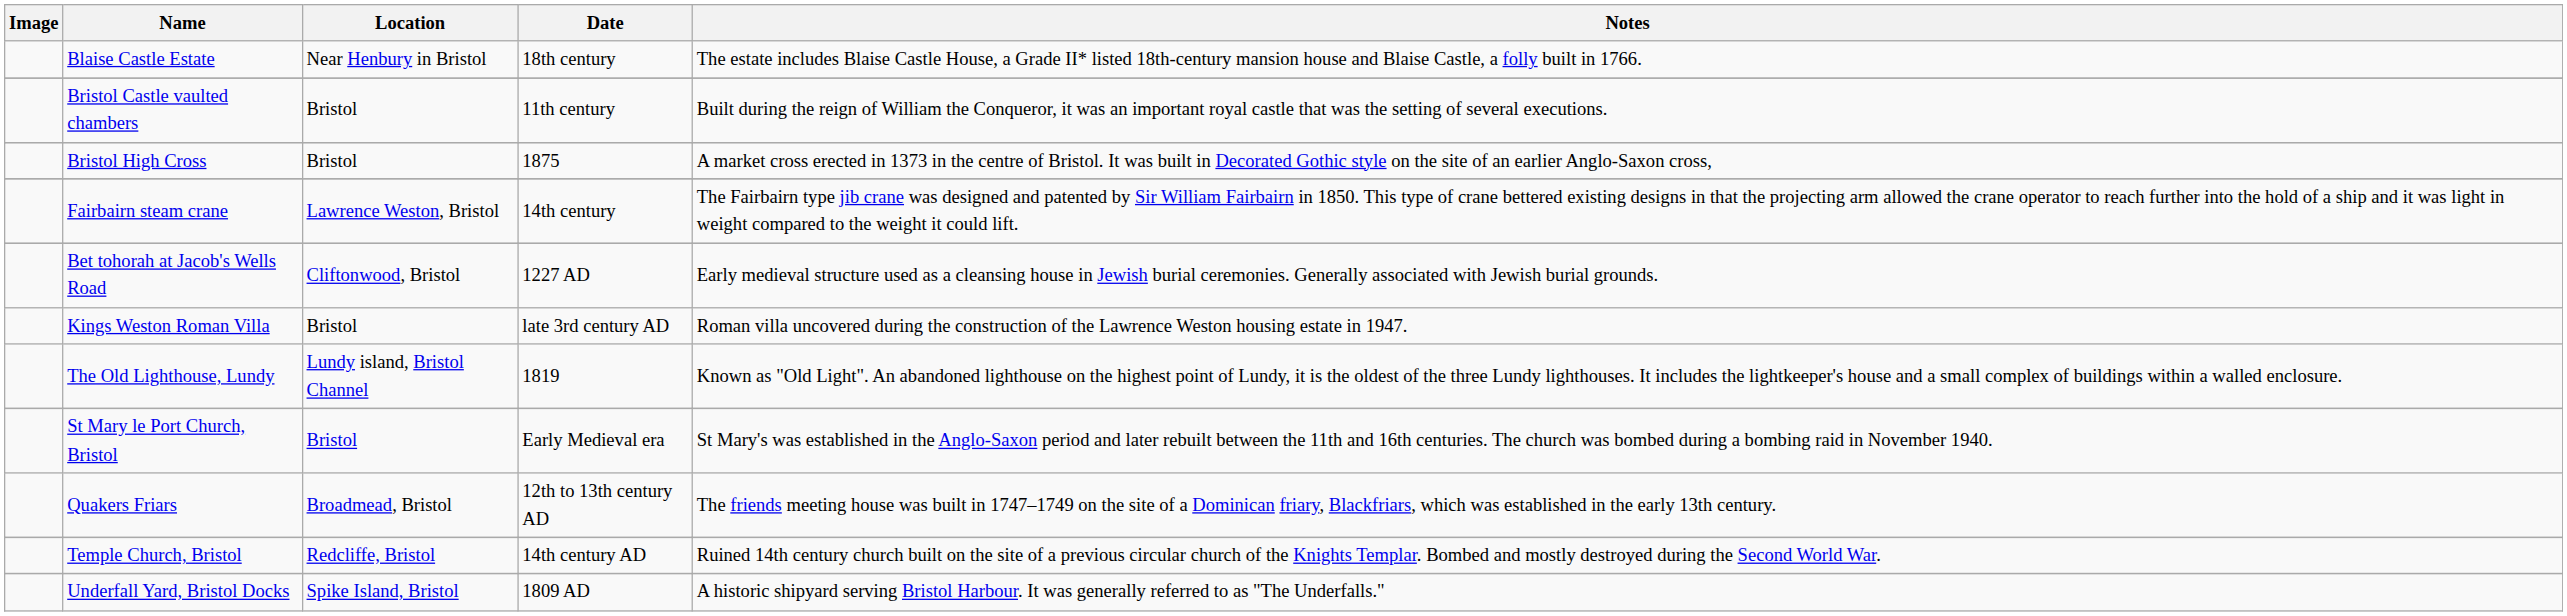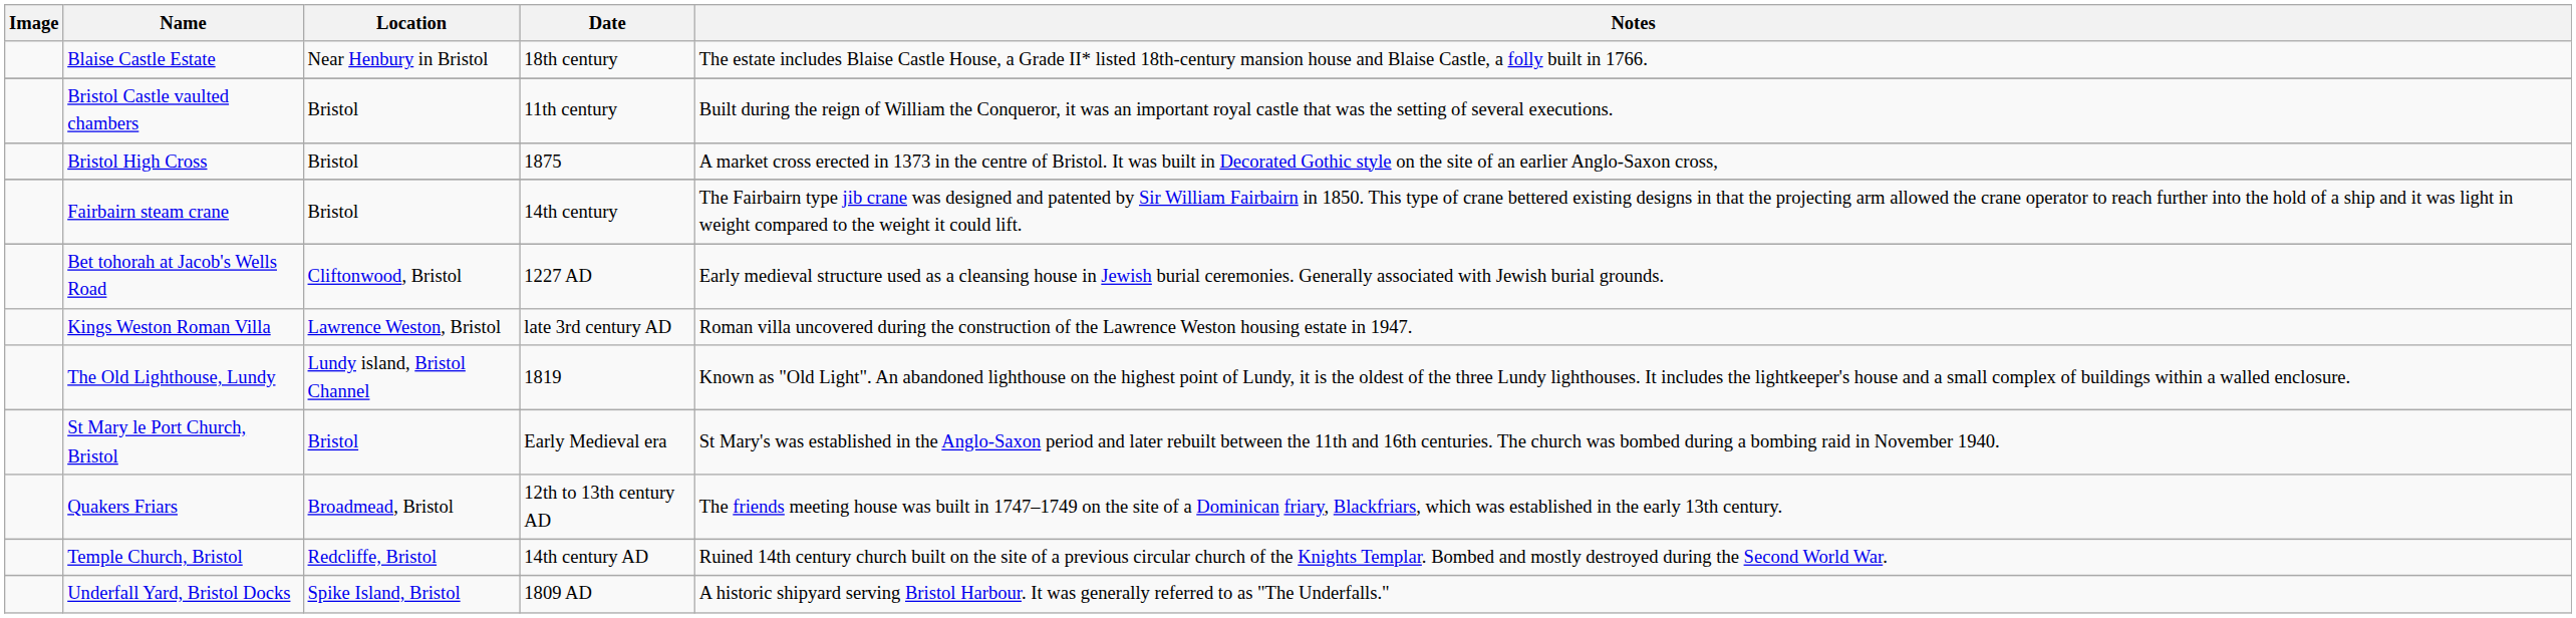Fairbairn steam crane | Location: Lawrence Weston, Bristol -> Bristol
Kings Weston Roman Villa | Location: Bristol -> Lawrence Weston, Bristol
